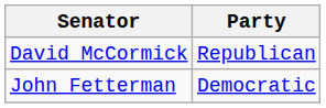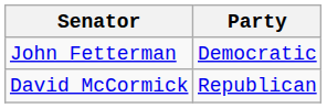rows swapped: David McCormick <-> John Fetterman
